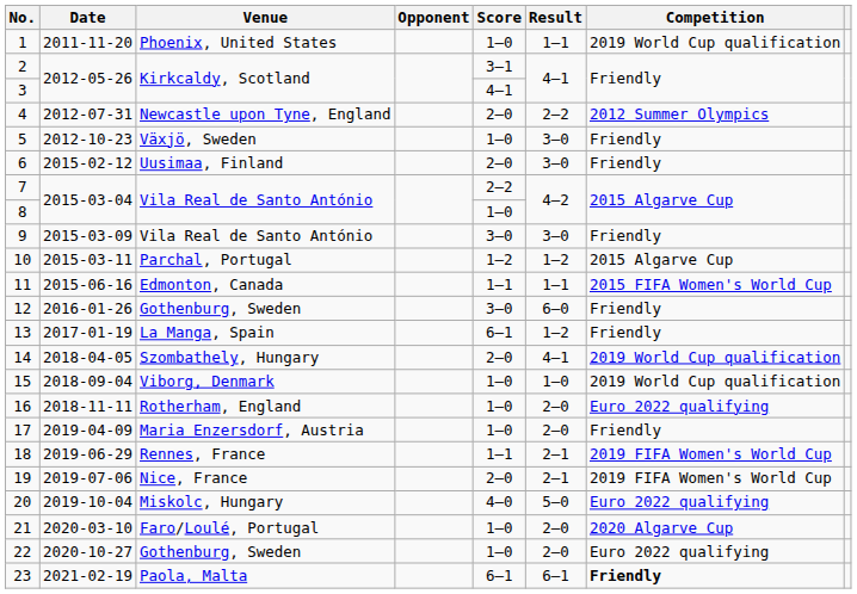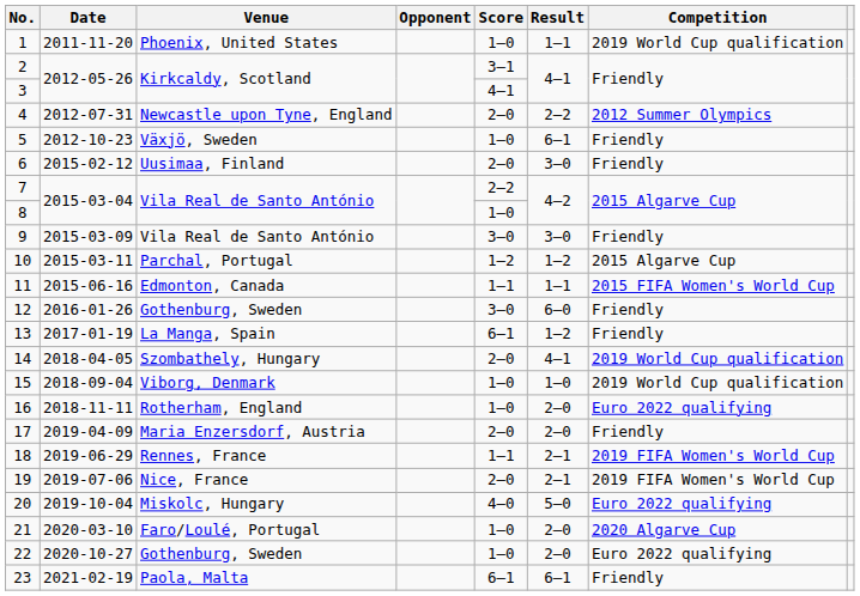5 | Result: 3–0 -> 6–1
17 | Score: 1–0 -> 2–0
23 | Competition: bold -> normal
